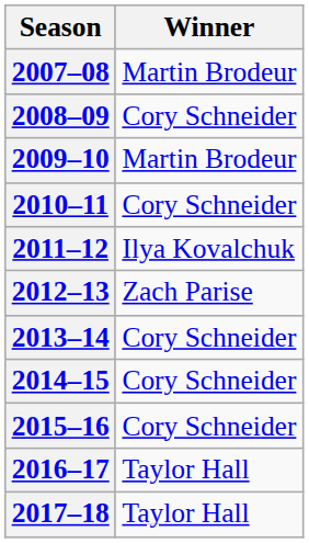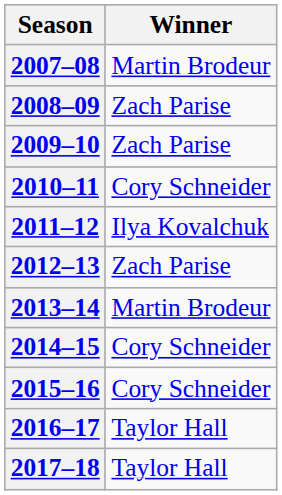2008–09 | Winner: Cory Schneider -> Zach Parise
2009–10 | Winner: Martin Brodeur -> Zach Parise
2013–14 | Winner: Cory Schneider -> Martin Brodeur
